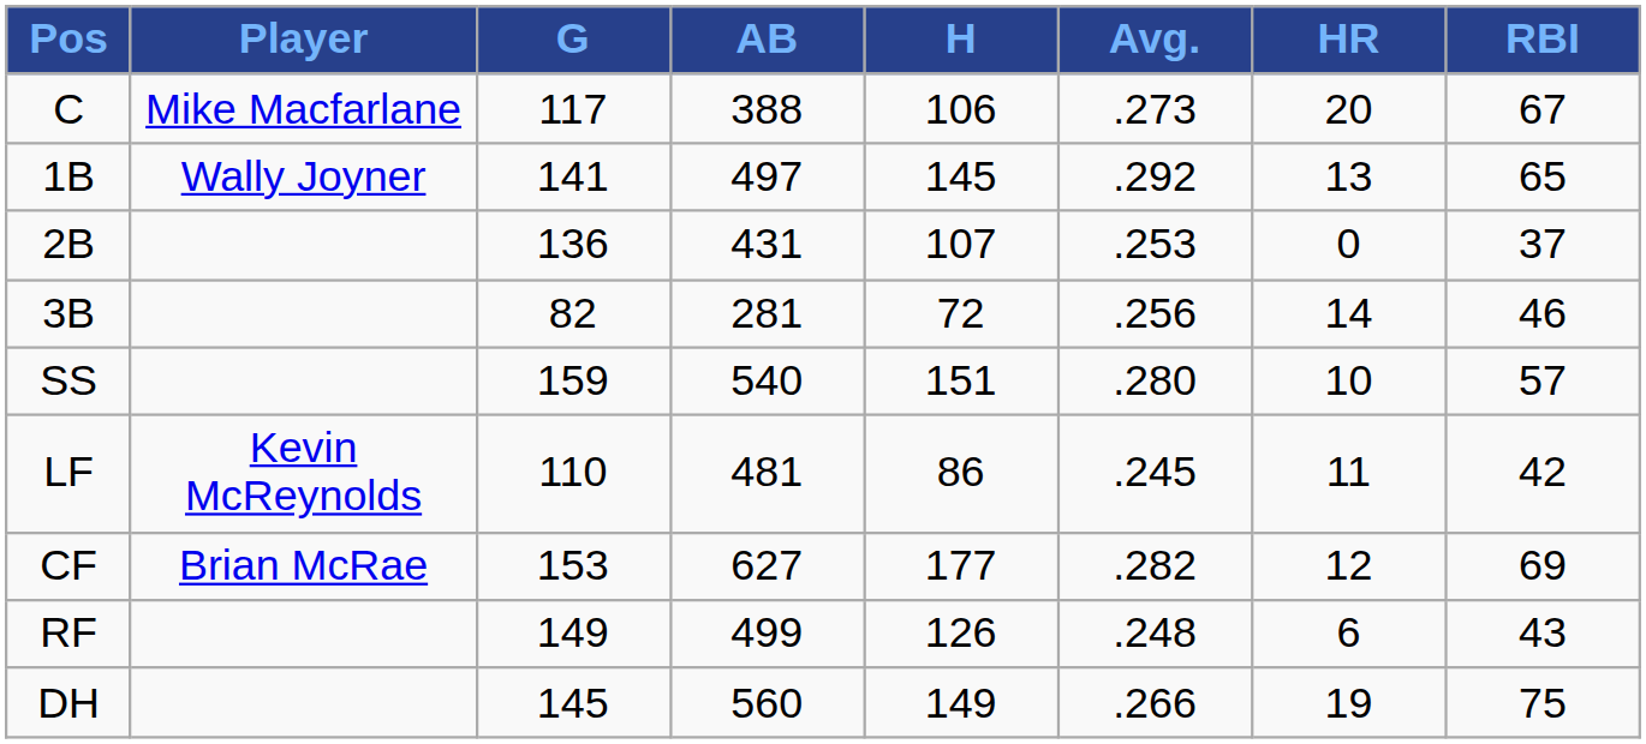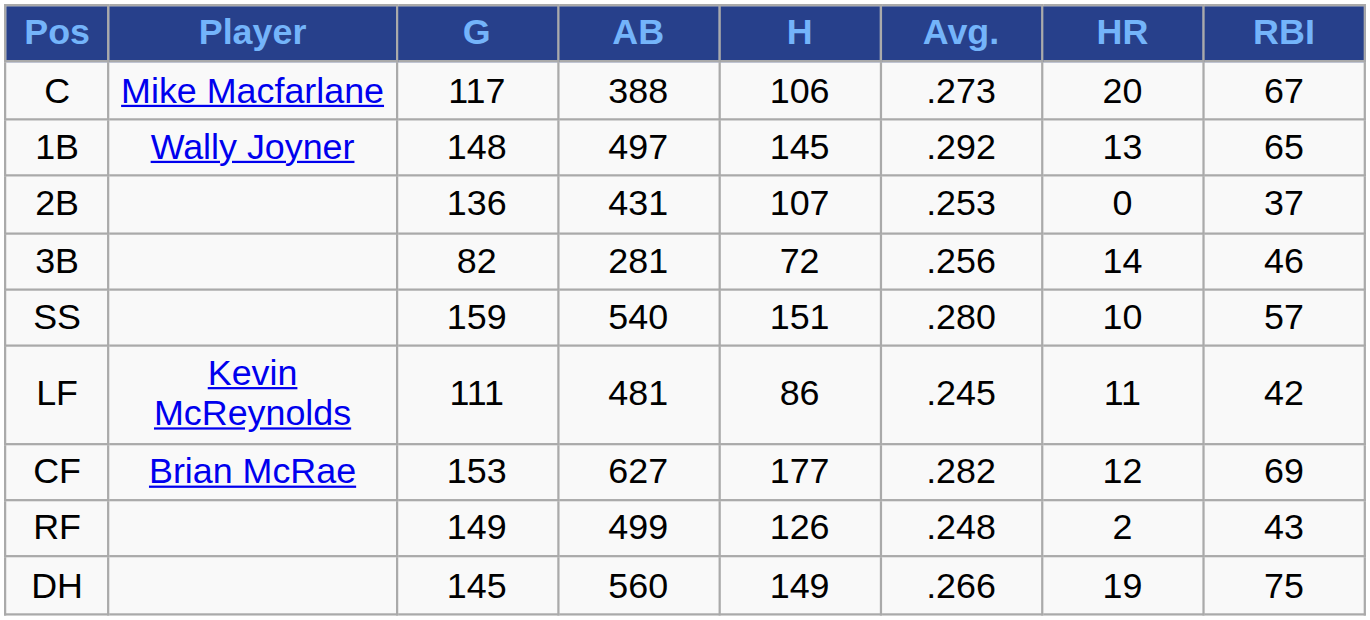1B | G: 141 -> 148
LF | G: 110 -> 111
RF | HR: 6 -> 2
